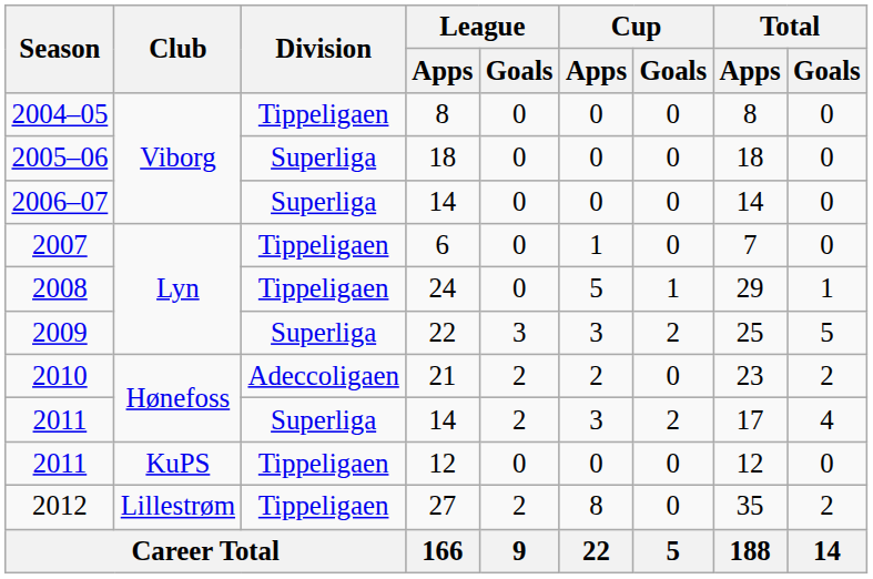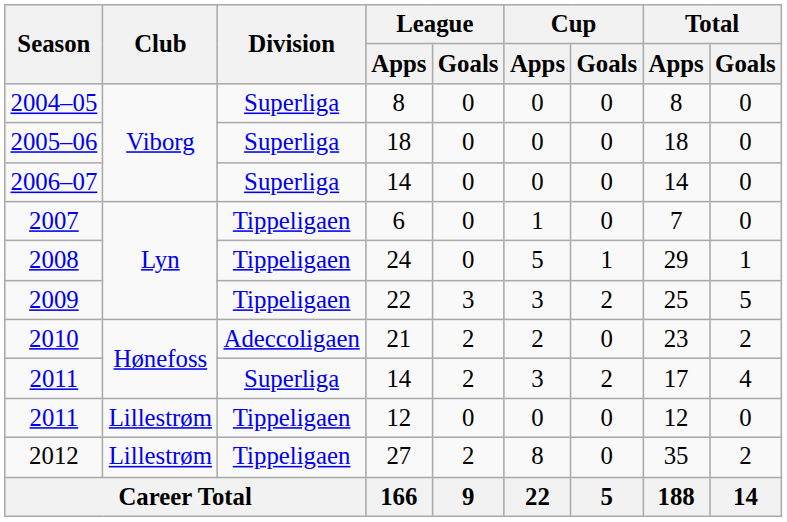2004–05 | Division: Tippeligaen -> Superliga
2009 | Division: Superliga -> Tippeligaen
2011 / 12 | Club: KuPS -> Lillestrøm
